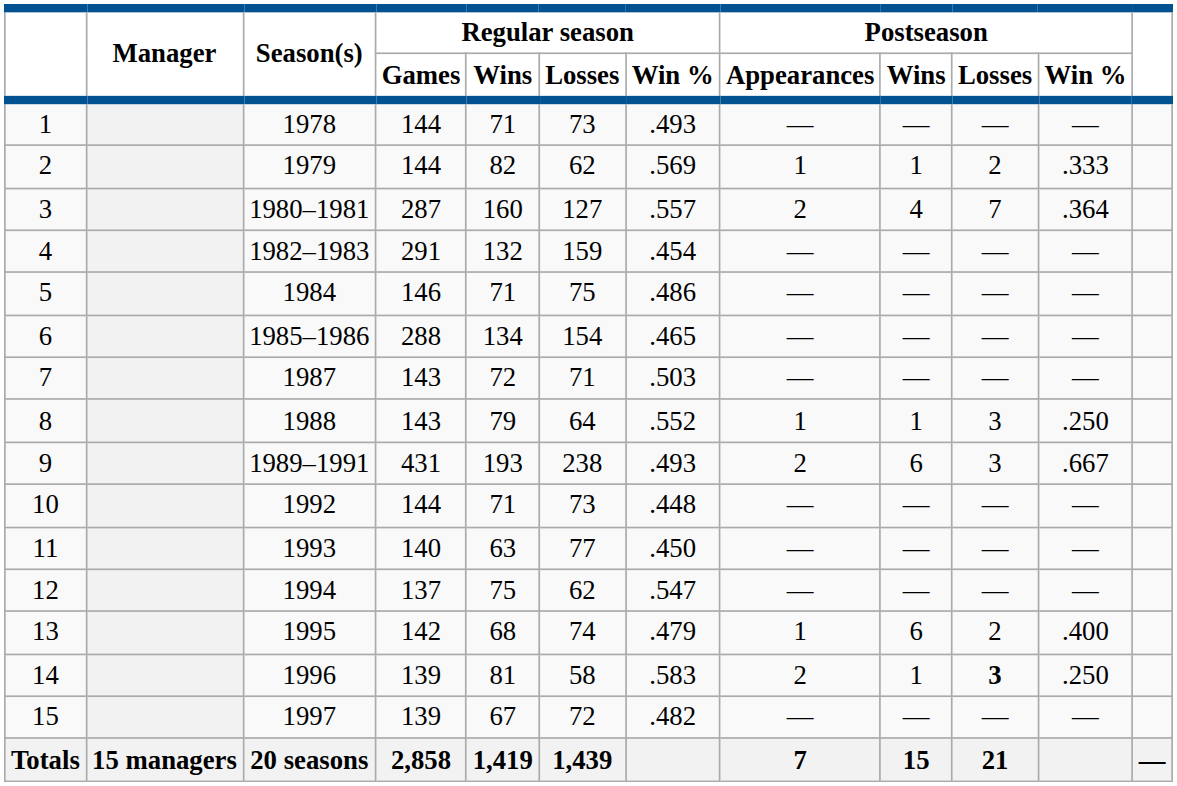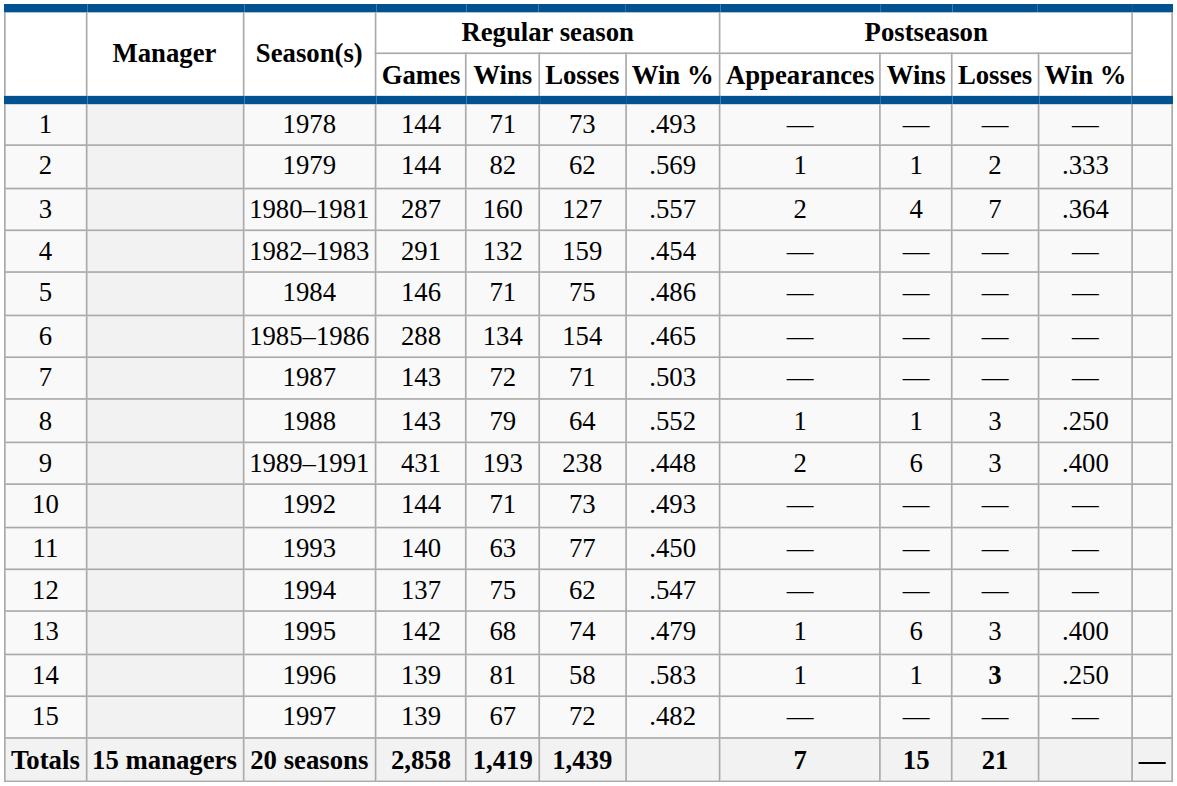9 | Regular season / Win %: .493 -> .448
9 | Postseason / Win %: .667 -> .400
10 | Regular season / Win %: .448 -> .493
13 | Postseason / Losses: 2 -> 3
14 | Postseason / Appearances: 2 -> 1
